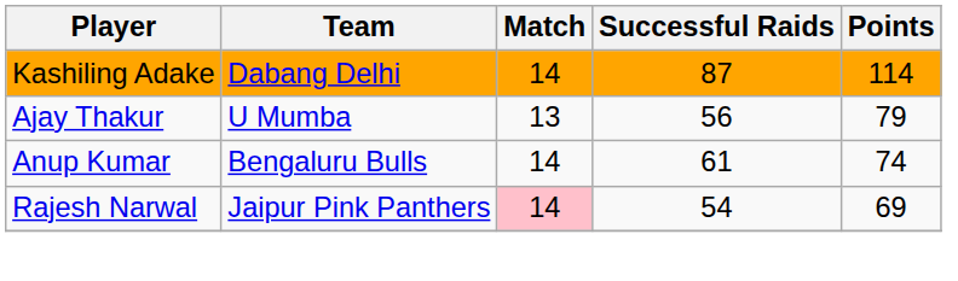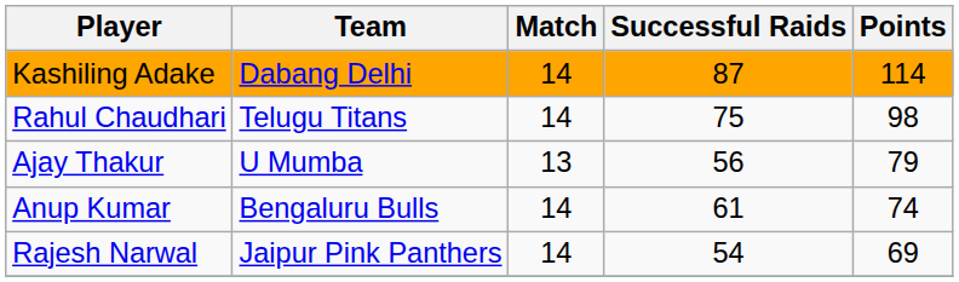+ row: Rahul Chaudhari | Telugu Titans | 14 | 75 | 98
Rajesh Narwal | Match: pink background -> no background
